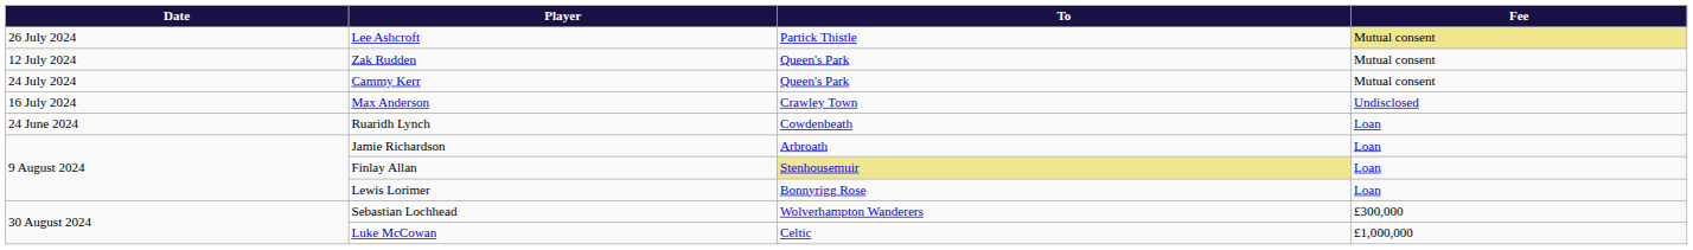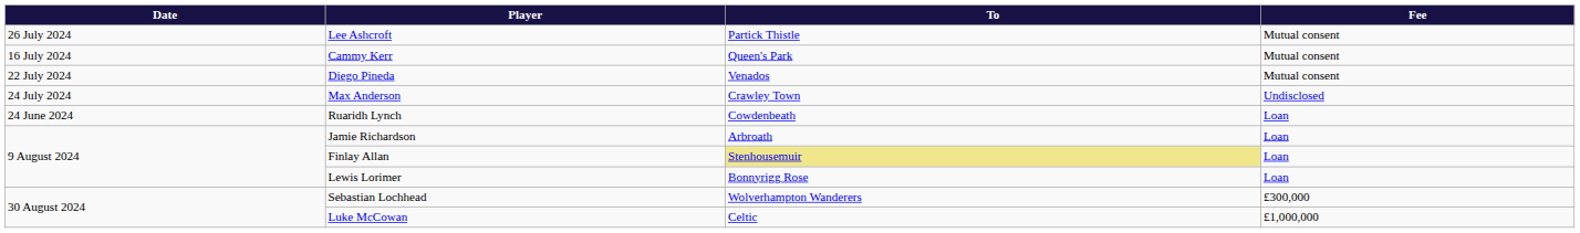Lee Ashcroft | Fee: khaki background -> no background
- row: 12 July 2024 | Zak Rudden | Queen's Park | Mutual consent
Cammy Kerr | Date: 24 July 2024 -> 16 July 2024
+ row: 22 July 2024 | Diego Pineda | Venados | Mutual consent
Max Anderson | Date: 16 July 2024 -> 24 July 2024
